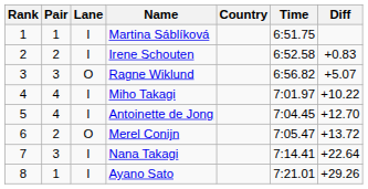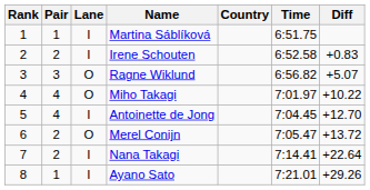Miho Takagi | Lane: I -> O
Nana Takagi | Pair: 3 -> 2
